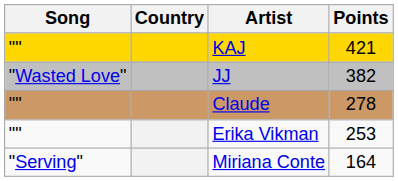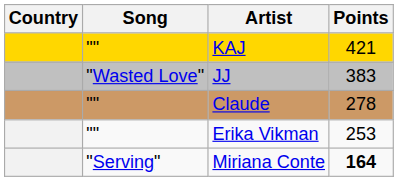columns swapped: Country <-> Song
JJ | Points: 382 -> 383
Miriana Conte | Points: normal -> bold
